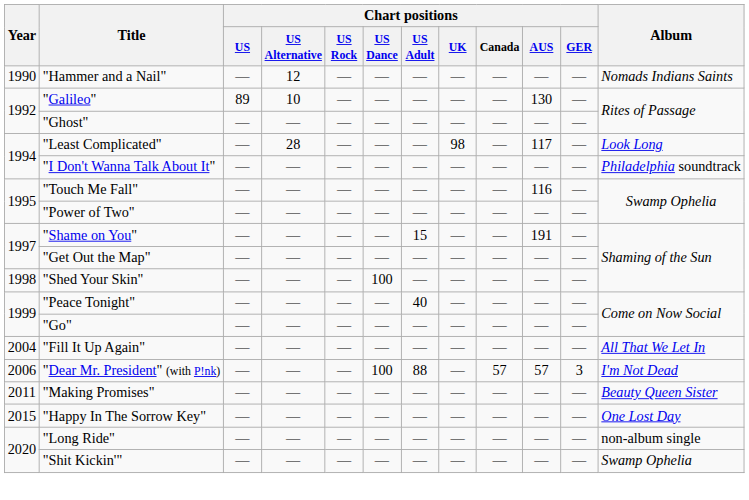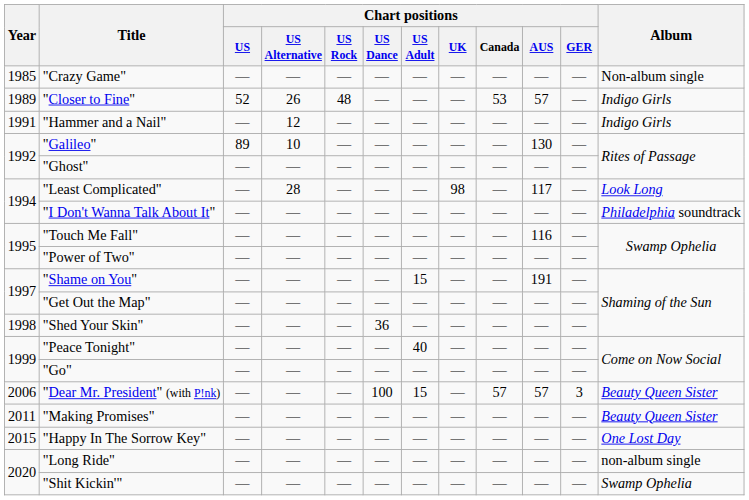+ row: 1985 | "Crazy Game" | — | — | — | — | — | — | — | — | — | Non-album single
+ row: 1989 | "Closer to Fine" | 52 | 26 | 48 | — | — | — | 53 | 57 | — | Indigo Girls
"Hammer and a Nail" | Year: 1990 -> 1991
"Hammer and a Nail" | Album: Nomads Indians Saints -> Indigo Girls
"Shed Your Skin" | Chart positions / US Dance: 100 -> 36
- row: 2004 | "Fill It Up Again" | — | — | — | — | — | — | — | — | — | All That We Let In
"Dear Mr. President" (with P!nk) | Chart positions / US Adult: 88 -> 15
"Dear Mr. President" (with P!nk) | Album: I'm Not Dead -> Beauty Queen Sister
